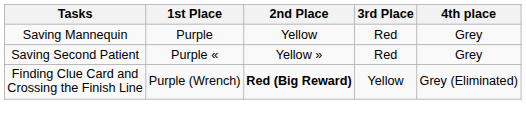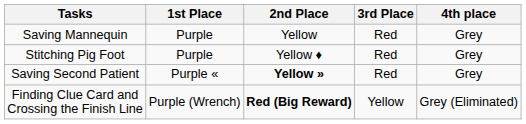+ row: Stitching Pig Foot | Purple | Yellow ♦ | Red | Grey
Saving Second Patient | 2nd Place: normal -> bold
